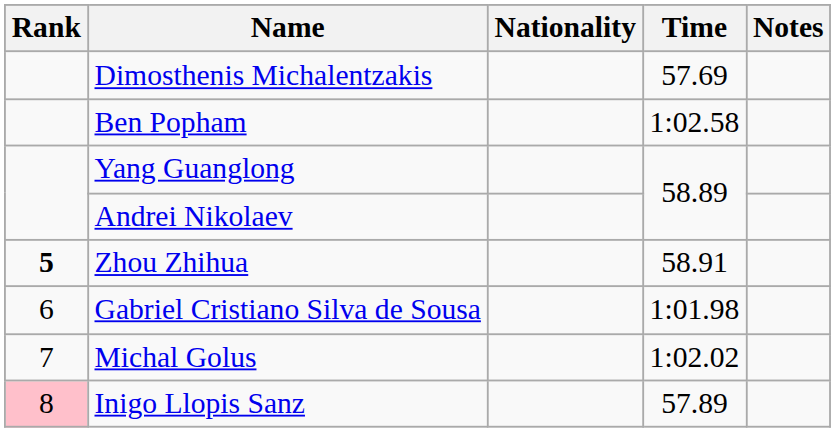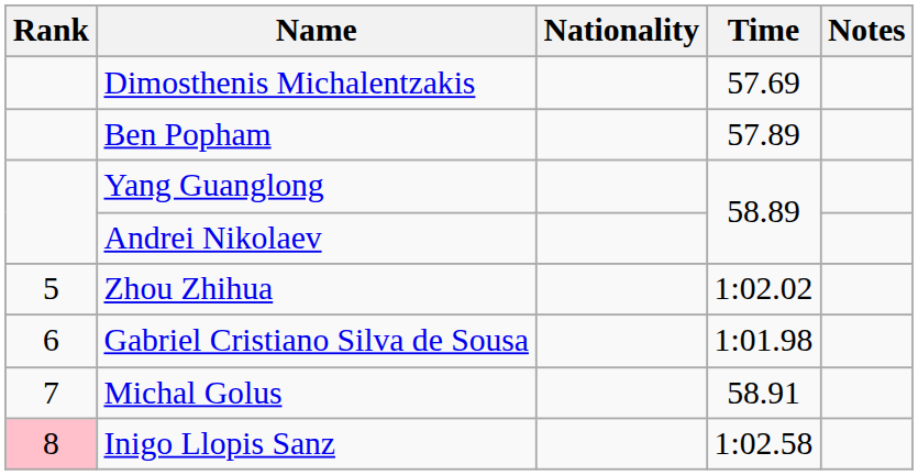Ben Popham | Time: 1:02.58 -> 57.89
Zhou Zhihua | Rank: bold -> normal
Zhou Zhihua | Time: 58.91 -> 1:02.02
Michal Golus | Time: 1:02.02 -> 58.91
Inigo Llopis Sanz | Time: 57.89 -> 1:02.58
